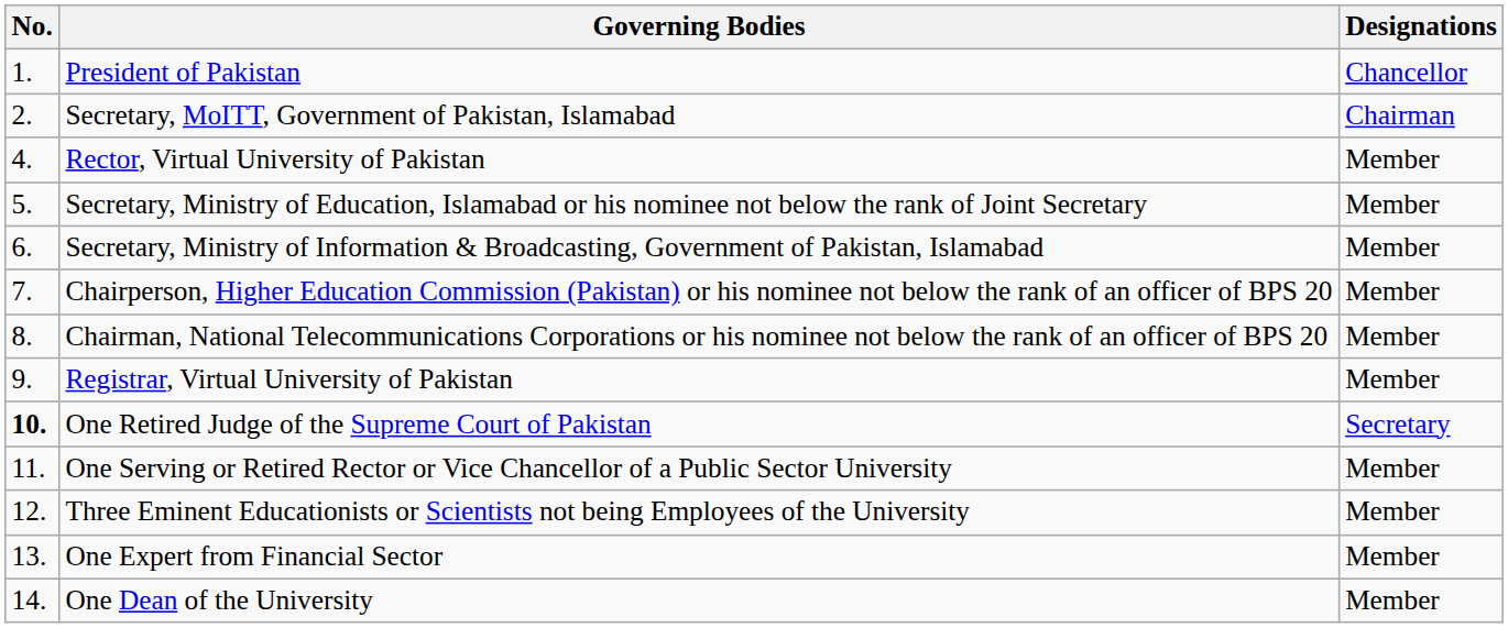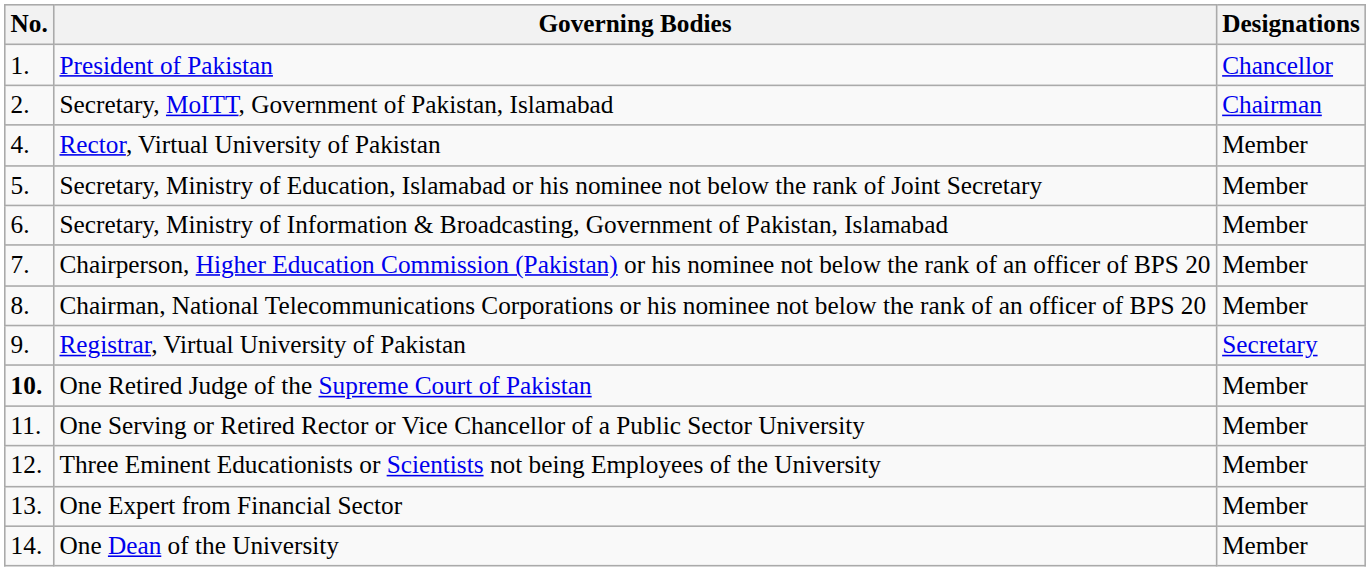Registrar, Virtual University of Pakistan | Designations: Member -> Secretary
One Retired Judge of the Supreme Court of Pakistan | Designations: Secretary -> Member
